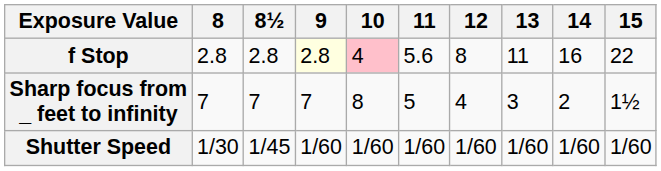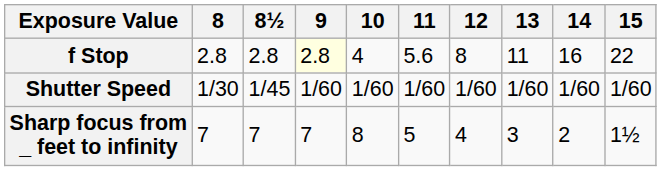f Stop | 10: pink background -> no background
rows swapped: Shutter Speed <-> Sharp focus from _ feet to infinity
